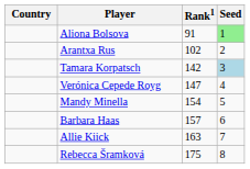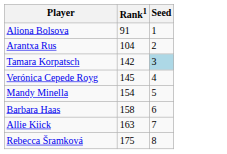- column: Country
Aliona Bolsova | Seed: lightgreen background -> no background
Arantxa Rus | Rank1: 102 -> 104
Verónica Cepede Royg | Rank1: 147 -> 145
Barbara Haas | Rank1: 157 -> 158
